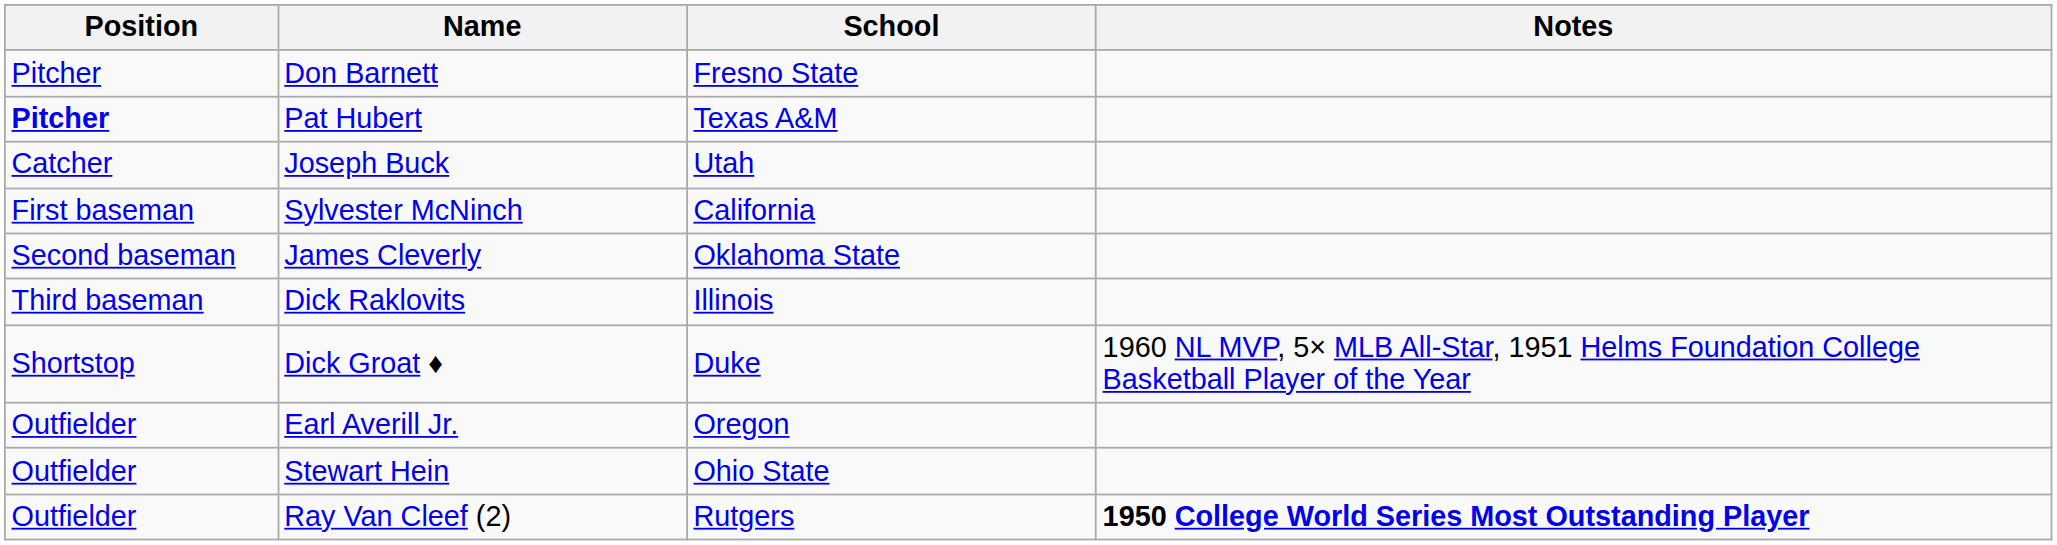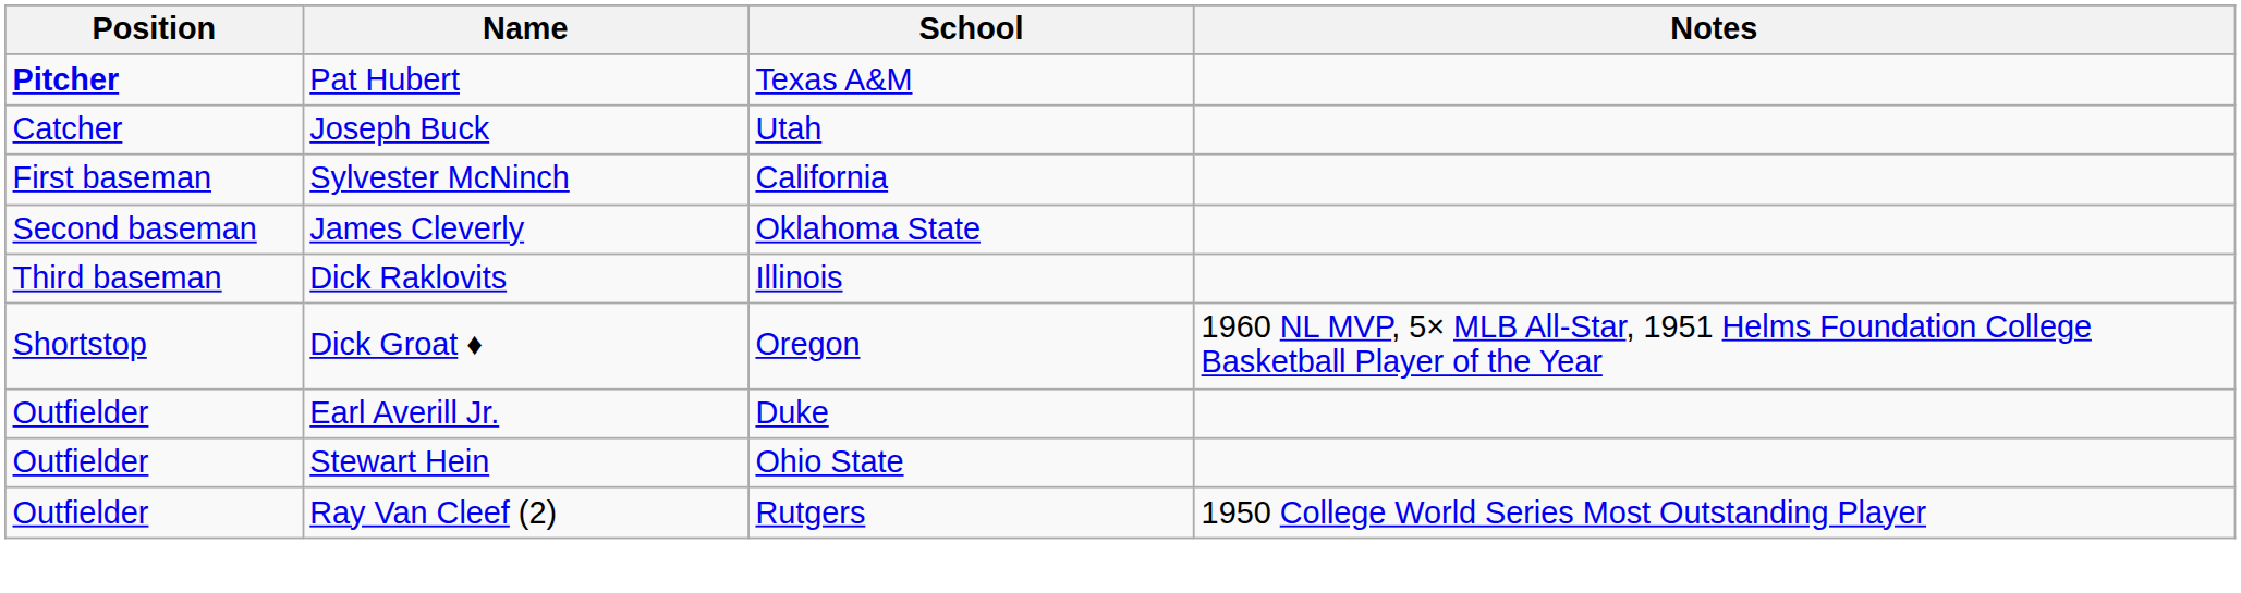- row: Pitcher | Don Barnett | Fresno State
Dick Groat ♦ | School: Duke -> Oregon
Earl Averill Jr. | School: Oregon -> Duke
Ray Van Cleef (2) | Notes: bold -> normal
